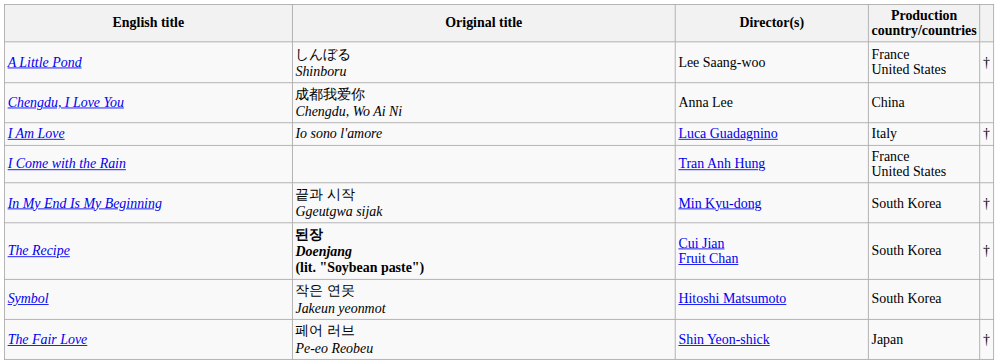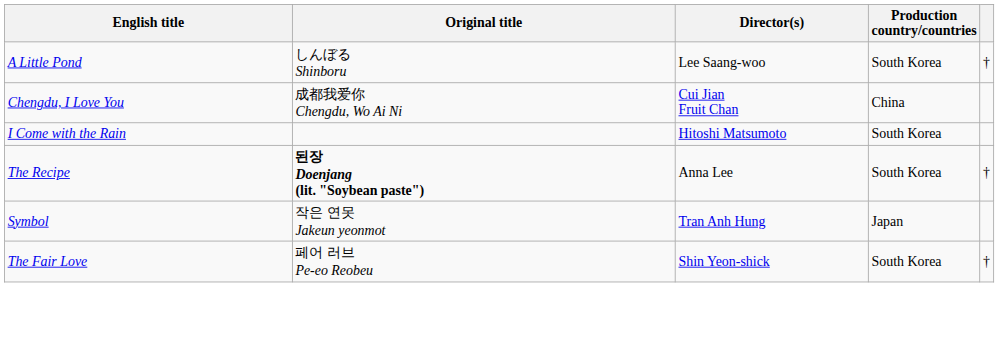A Little Pond | Production country/countries: France United States -> South Korea
Chengdu, I Love You | Director(s): Anna Lee -> Cui Jian Fruit Chan
- row: I Am Love | Io sono l'amore | Luca Guadagnino | Italy | †
I Come with the Rain | Director(s): Tran Anh Hung -> Hitoshi Matsumoto
I Come with the Rain | Production country/countries: France United States -> South Korea
- row: In My End Is My Beginning | 끝과 시작 Ggeutgwa sijak | Min Kyu-dong | South Korea | †
The Recipe | Director(s): Cui Jian Fruit Chan -> Anna Lee
Symbol | Director(s): Hitoshi Matsumoto -> Tran Anh Hung
Symbol | Production country/countries: South Korea -> Japan
The Fair Love | Production country/countries: Japan -> South Korea
